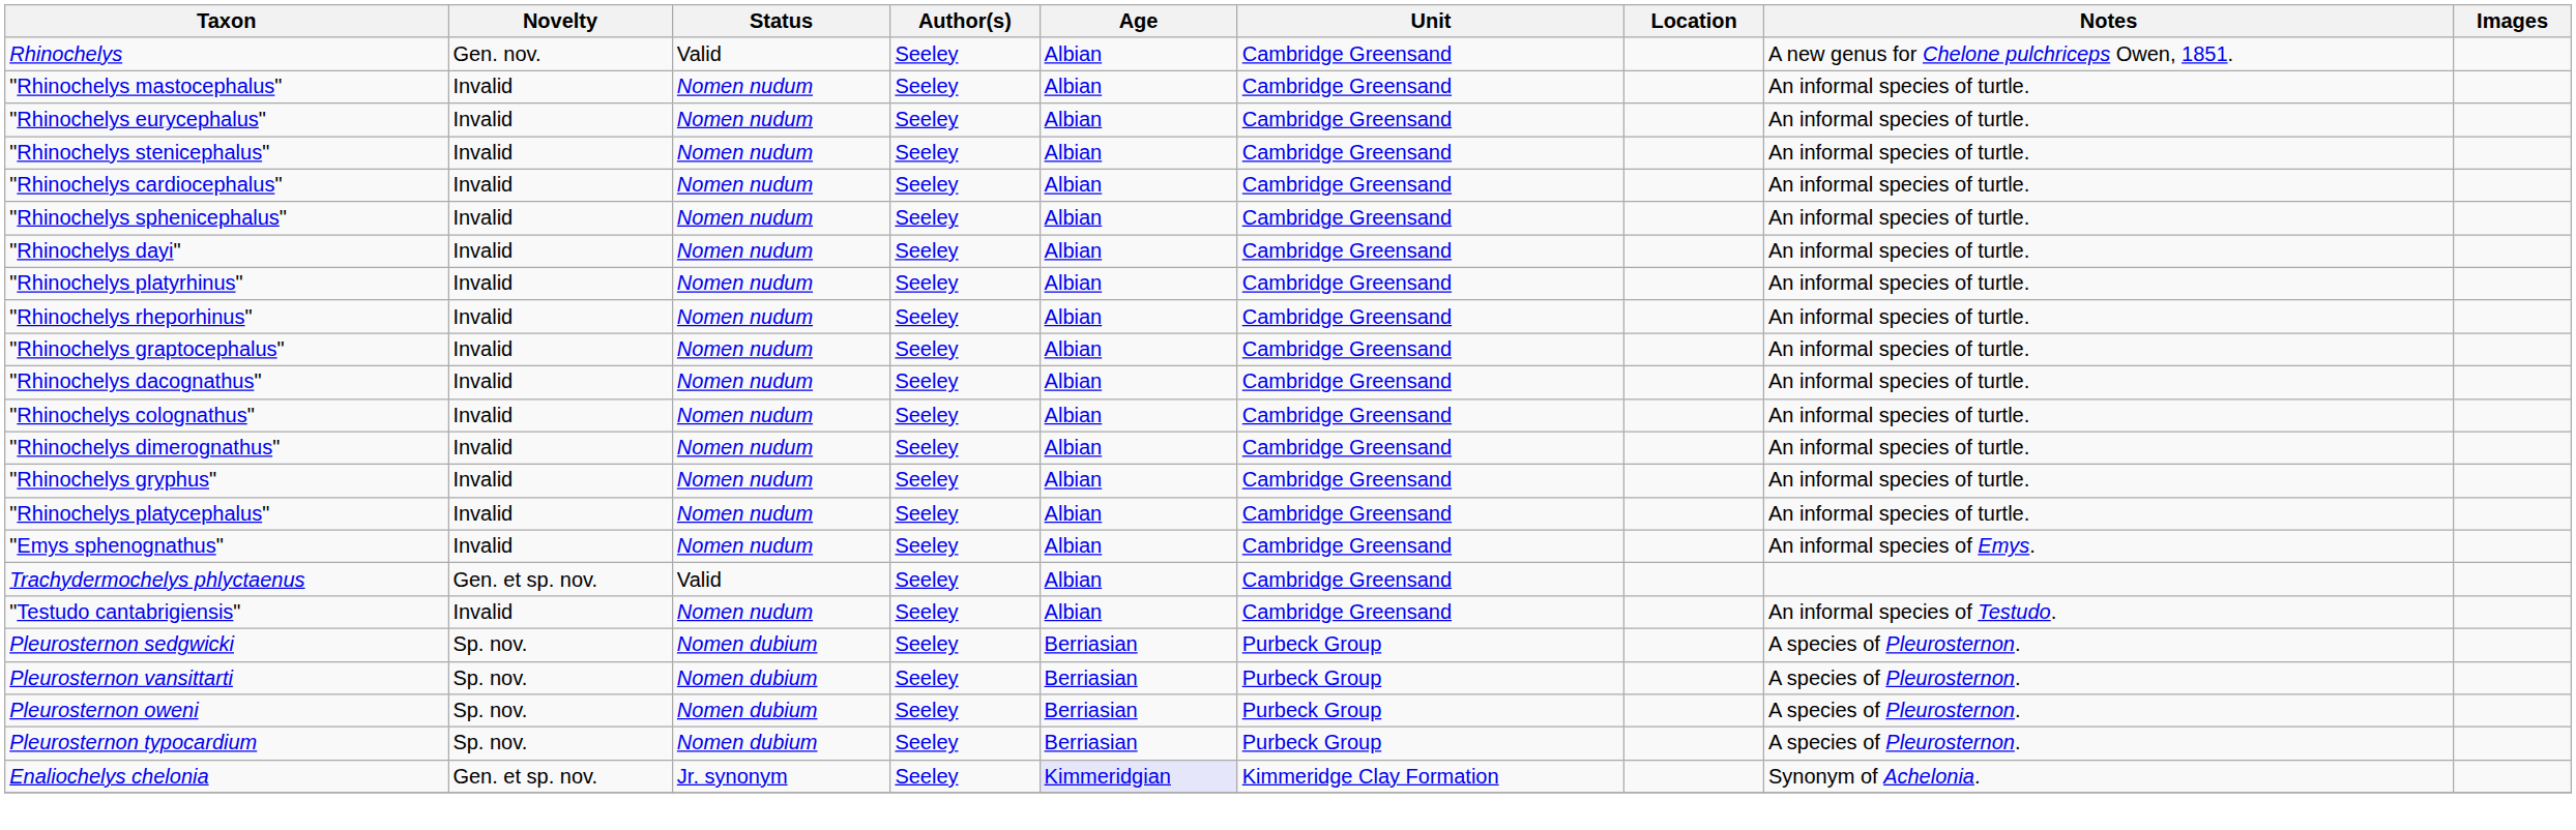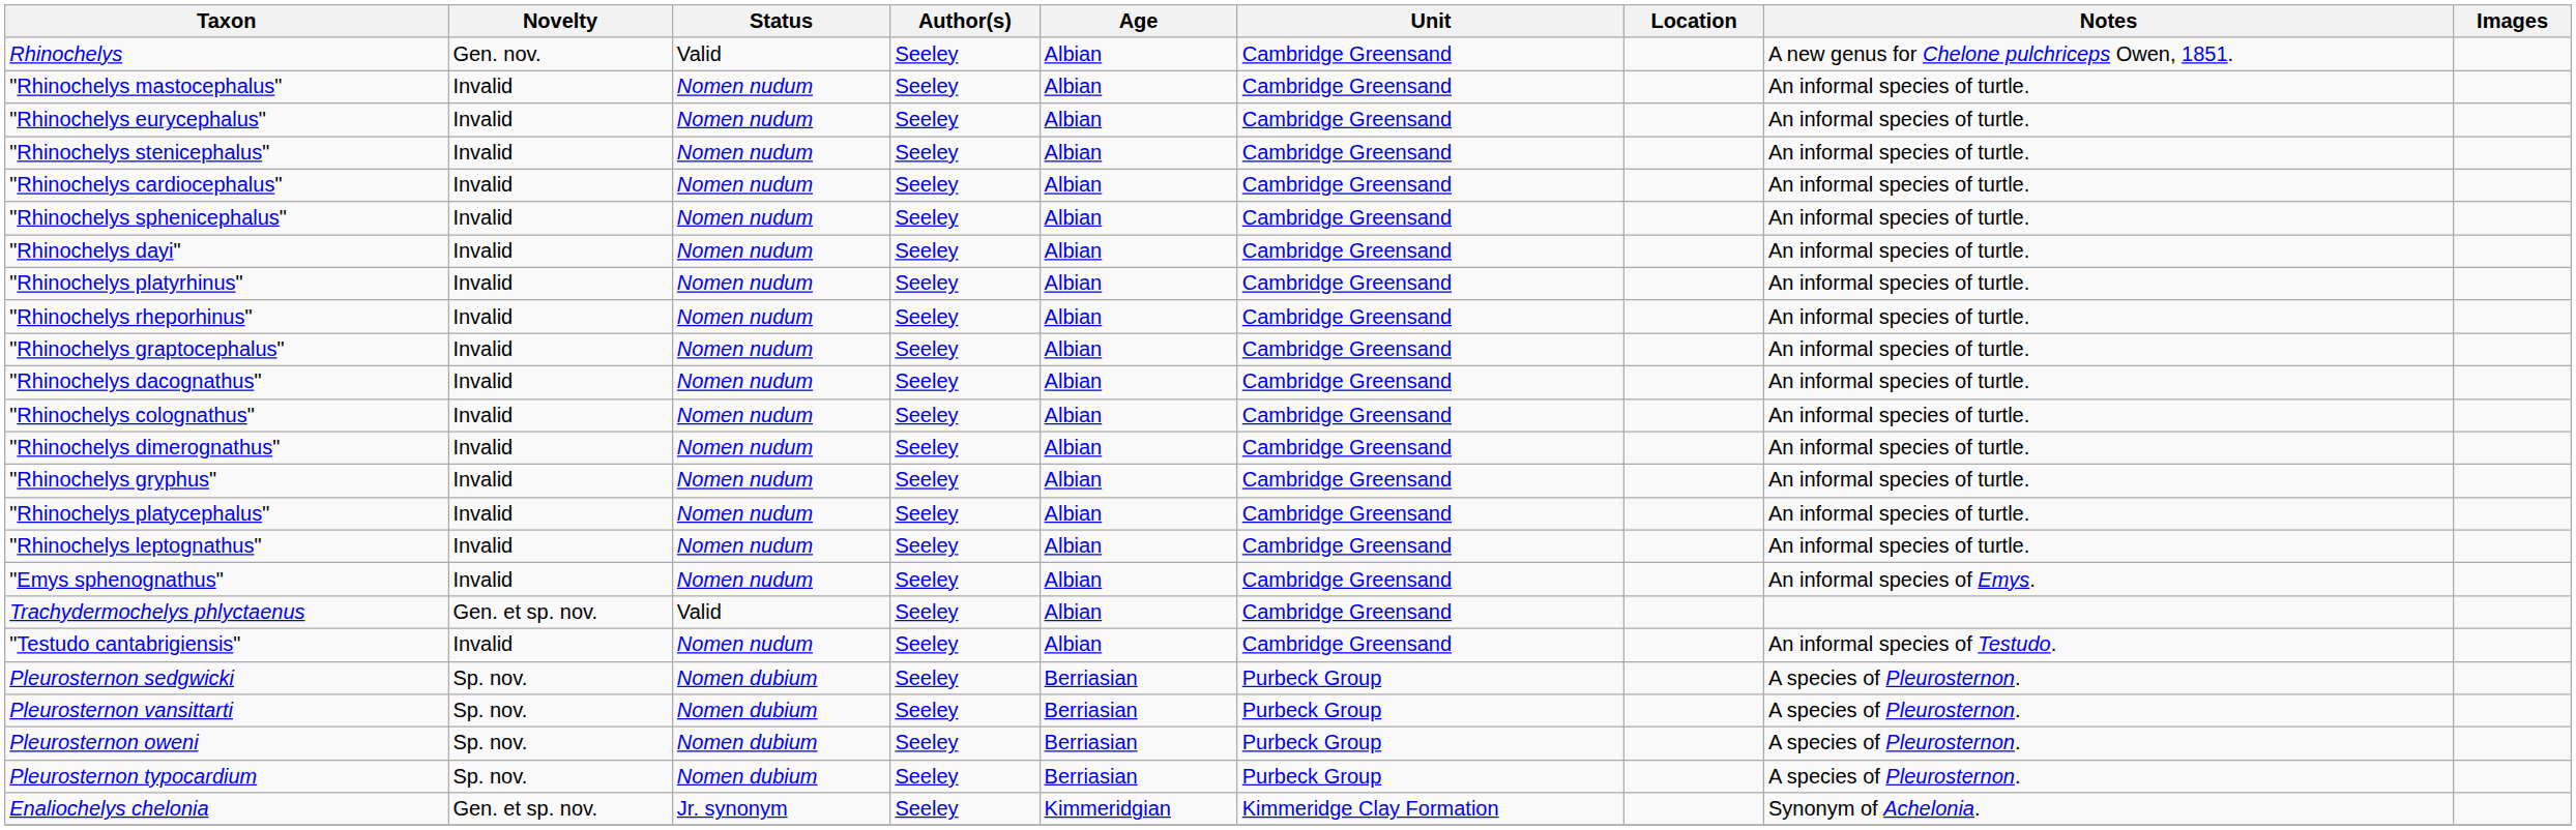+ row: "Rhinochelys leptognathus" | Invalid | Nomen nudum | Seeley | Albian | Cambridge Greensand | An informal species of turtle.
Enaliochelys chelonia | Age: lavender background -> no background
